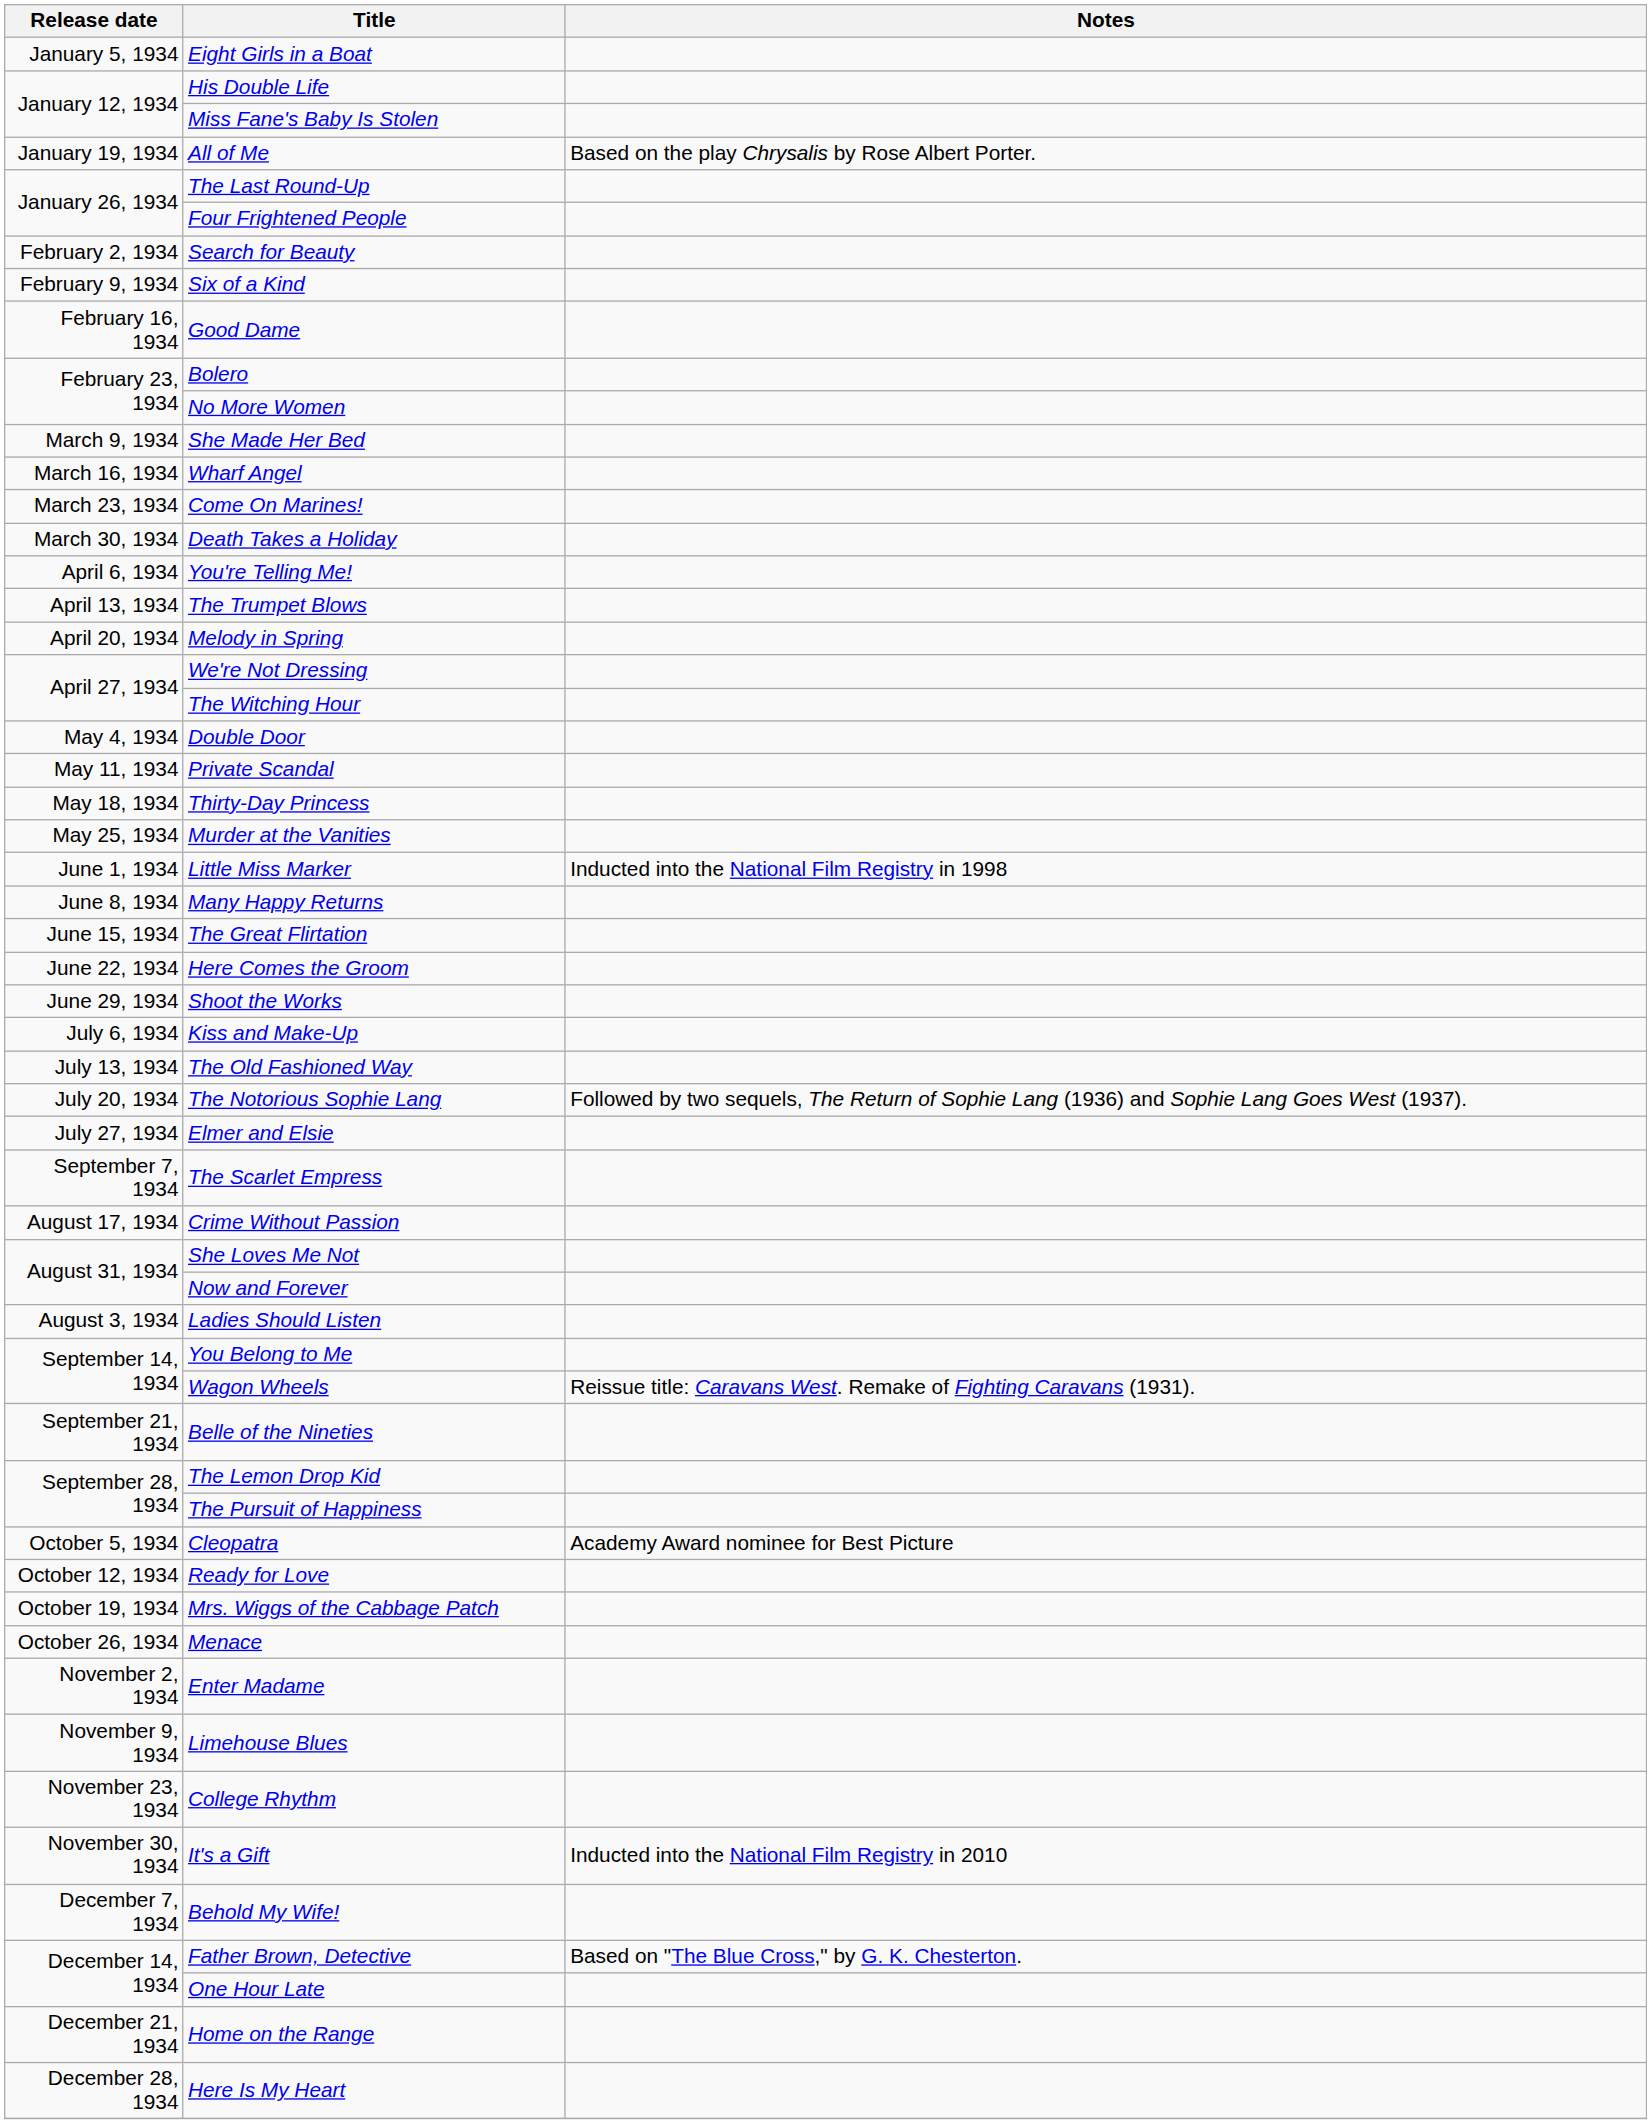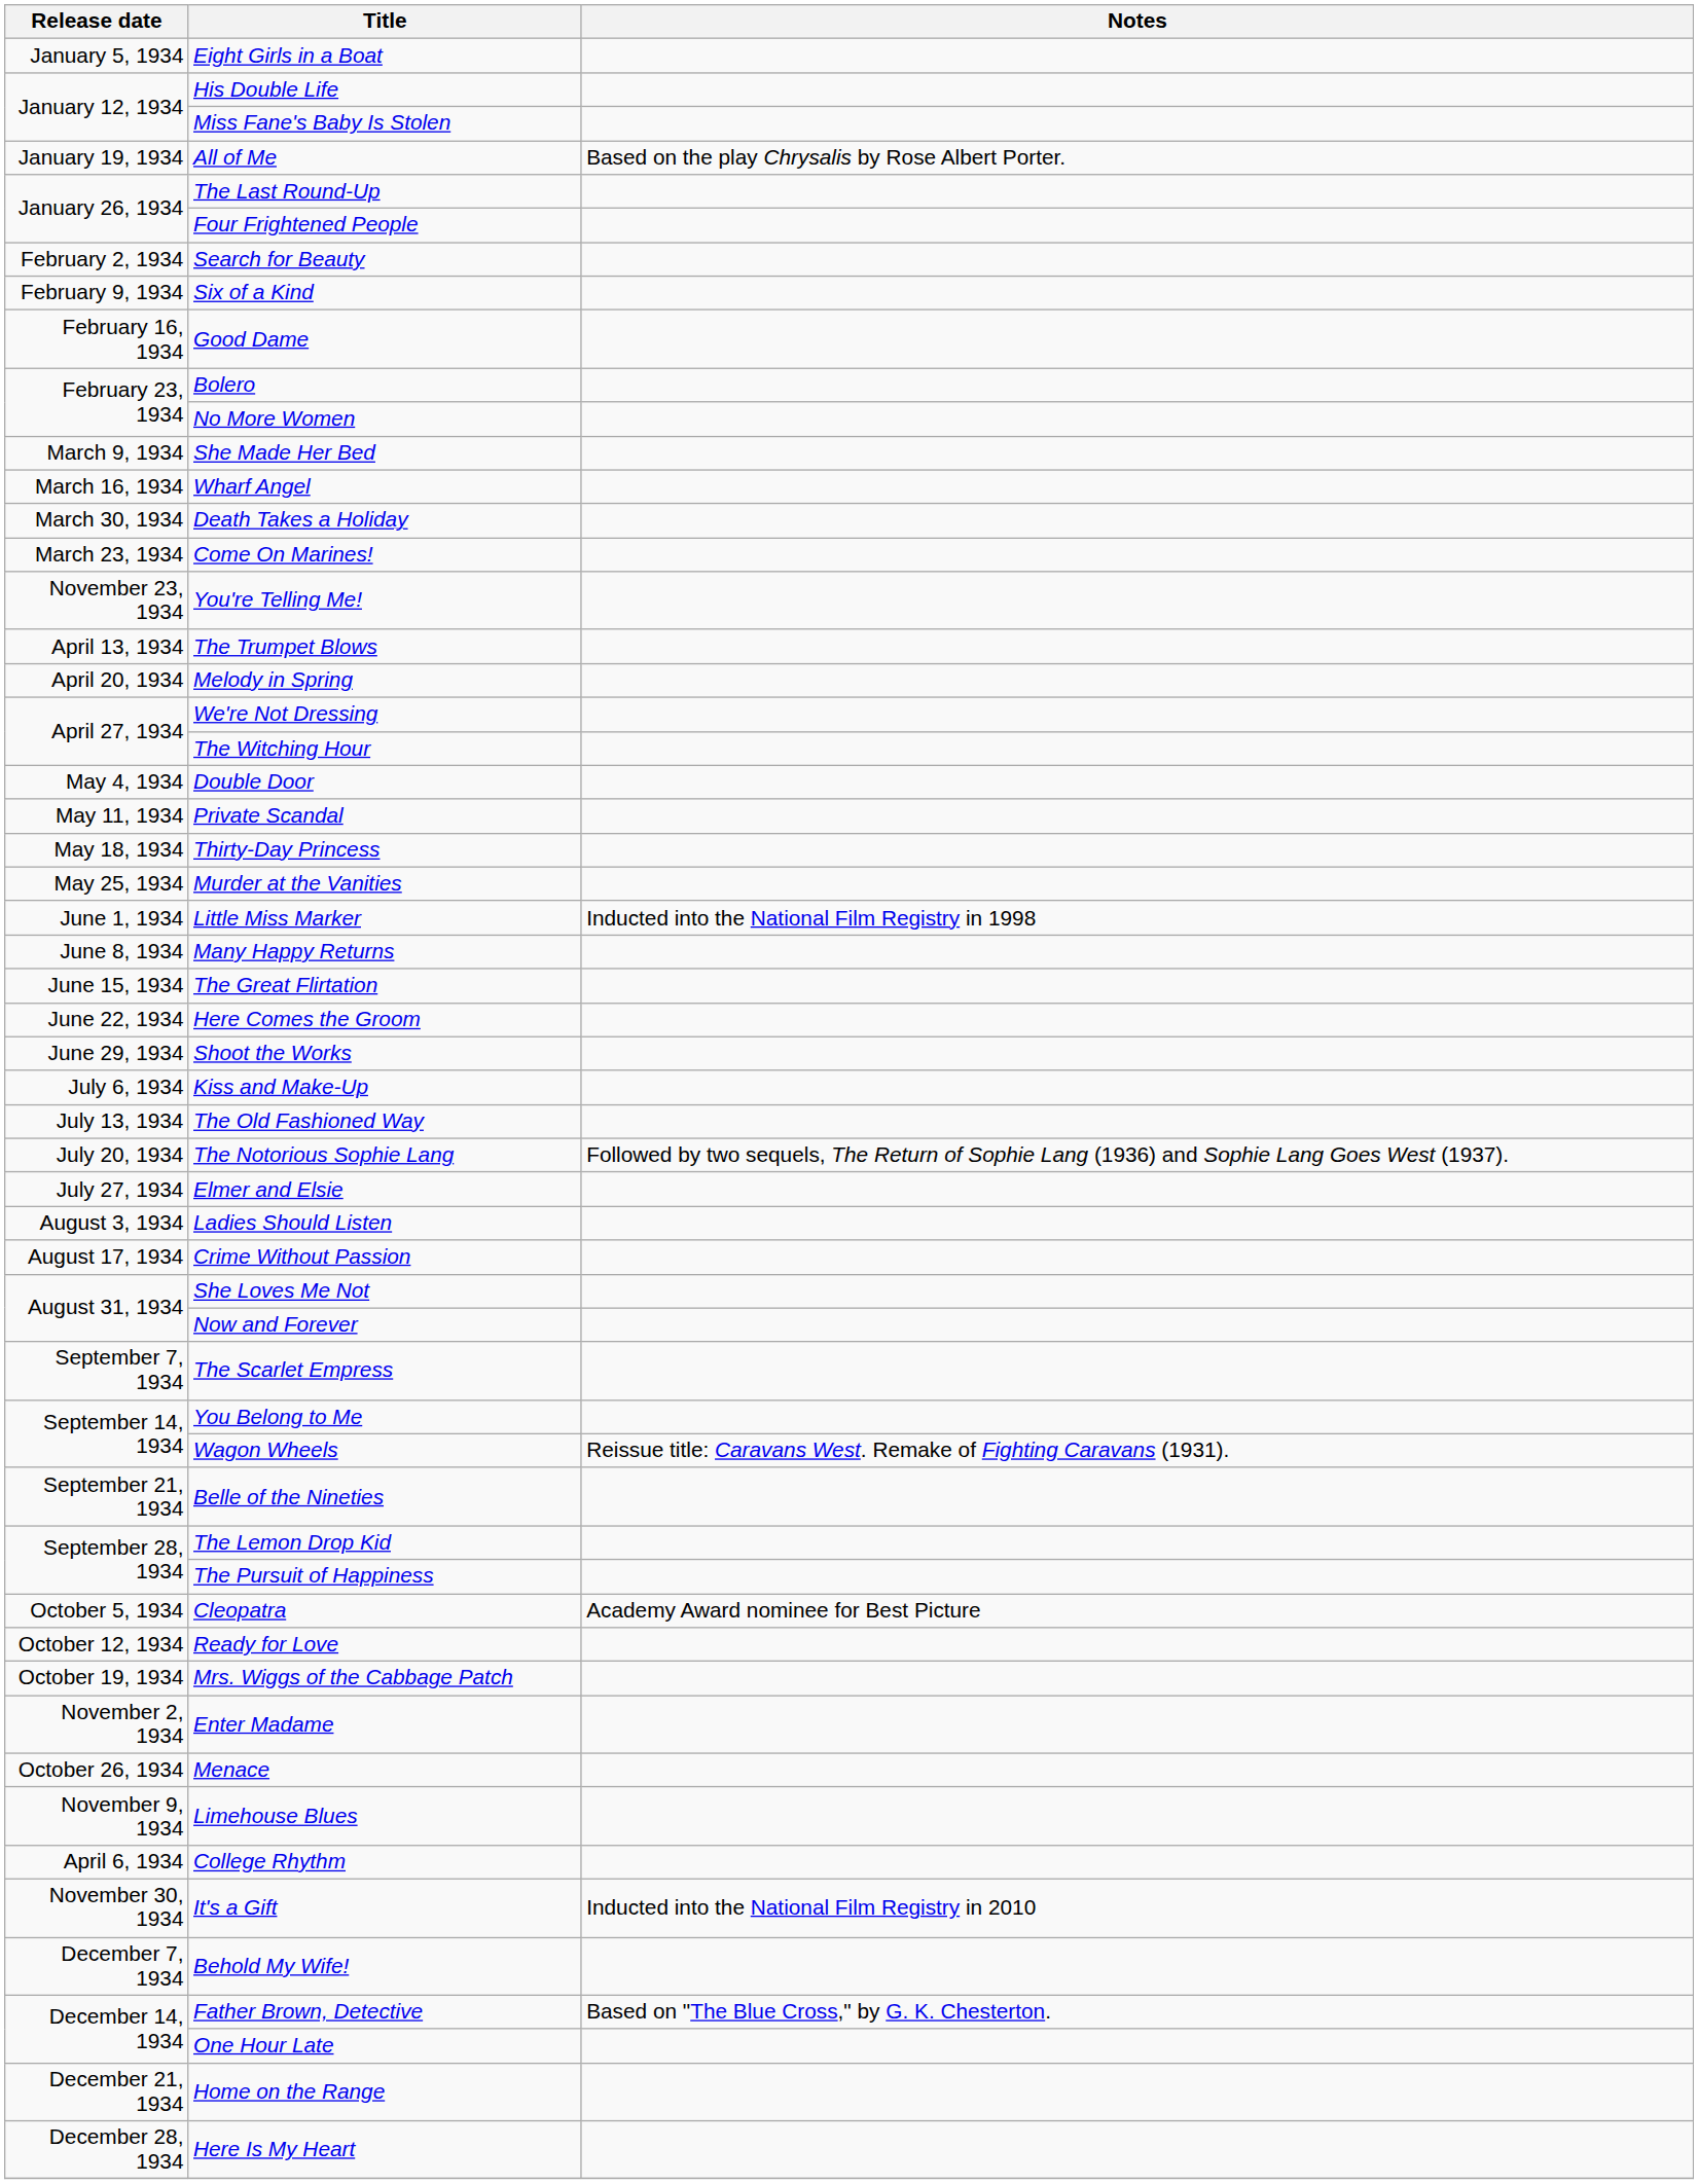rows swapped: Come On Marines! <-> Death Takes a Holiday
You're Telling Me! | Release date: April 6, 1934 -> November 23, 1934
rows swapped: Ladies Should Listen <-> The Scarlet Empress
rows swapped: Menace <-> Enter Madame
College Rhythm | Release date: November 23, 1934 -> April 6, 1934
